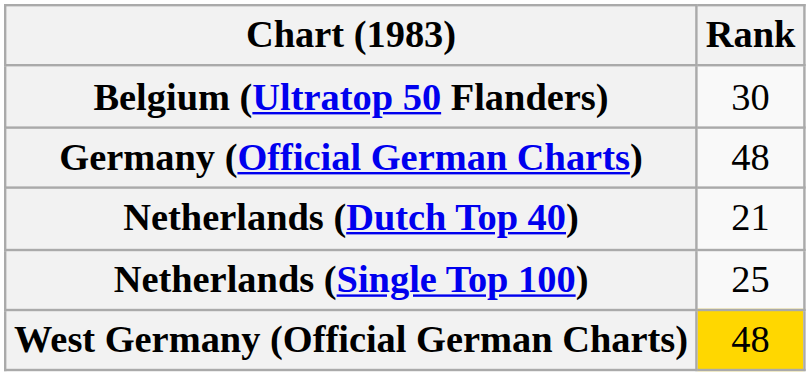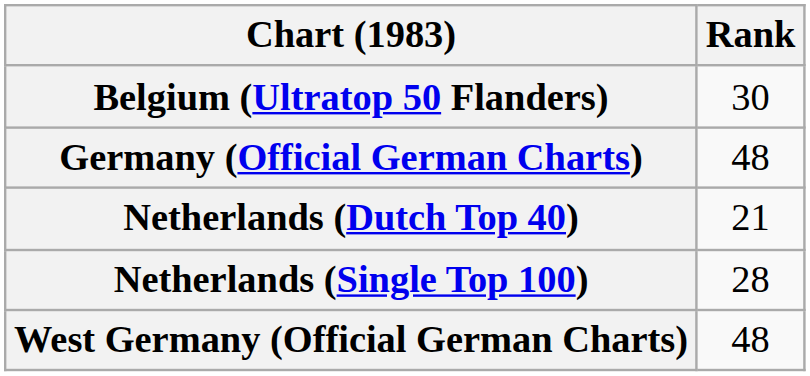Netherlands (Single Top 100) | Rank: 25 -> 28
West Germany (Official German Charts) | Rank: gold background -> no background
